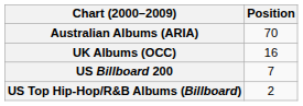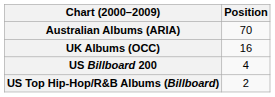US Billboard 200 | Position: 7 -> 4
